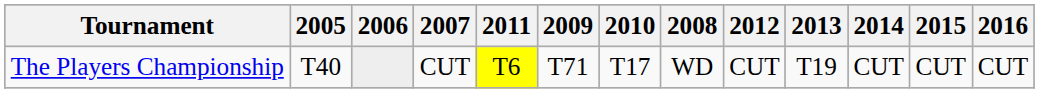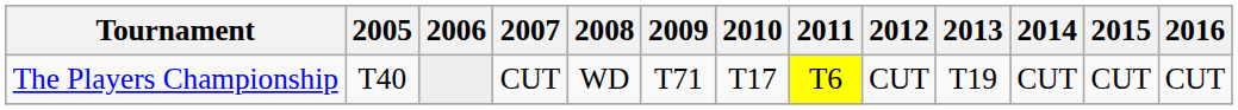columns swapped: 2008 <-> 2011
